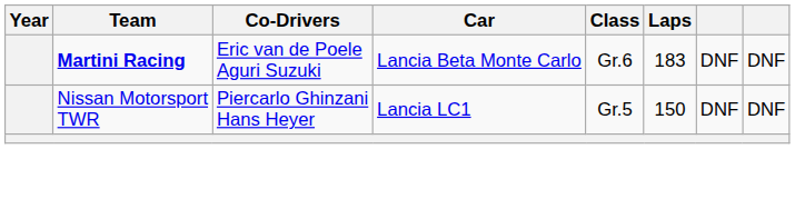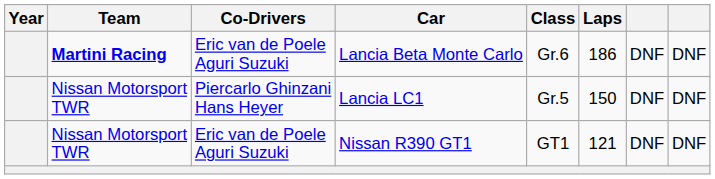Lancia Beta Monte Carlo | Laps: 183 -> 186
+ row: Nissan Motorsport TWR | Eric van de Poele Aguri Suzuki | Nissan R390 GT1 | GT1 | 121 | DNF | DNF
